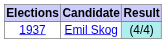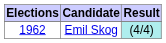Emil Skog | Elections: 1937 -> 1962
